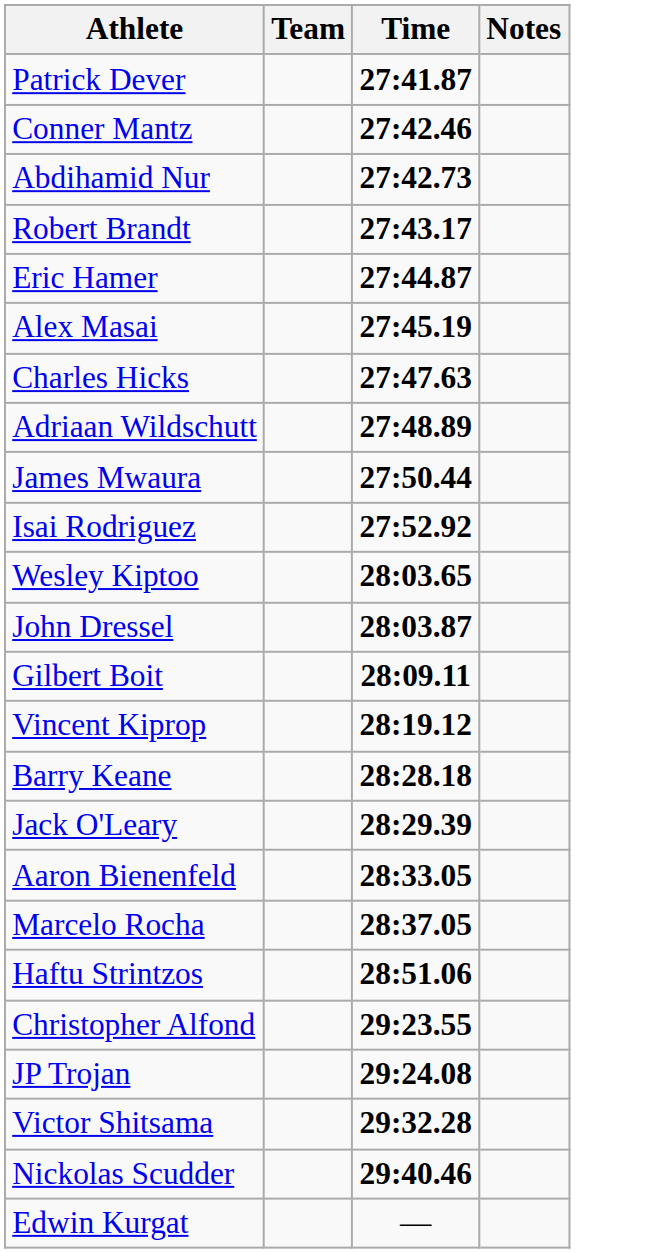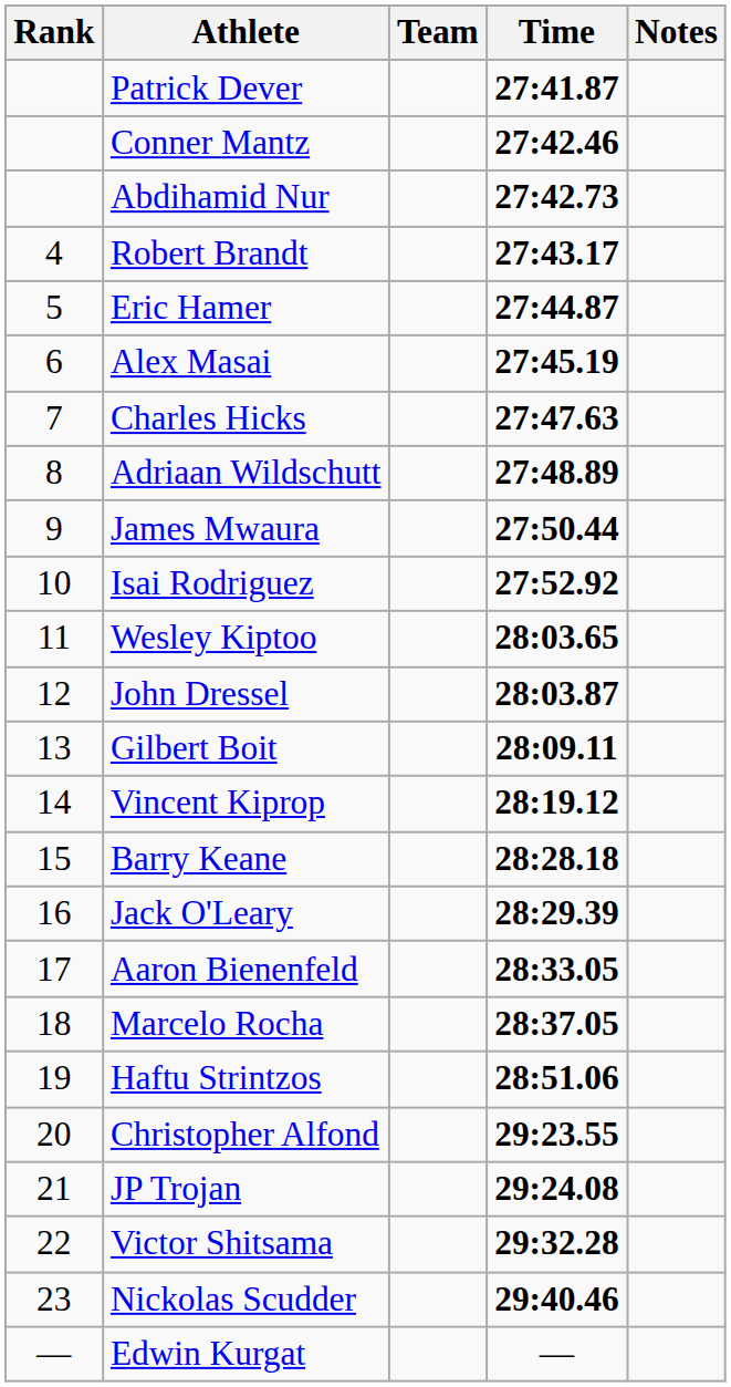+ column: Rank | 4 | 5 | 6 | 7 | 8 | 9 | 10 | 11 | 12 | 13 | 14 | 15 | 16 | 17 | 18 | 19 | 20 | 21 | 22 | 23 | —
